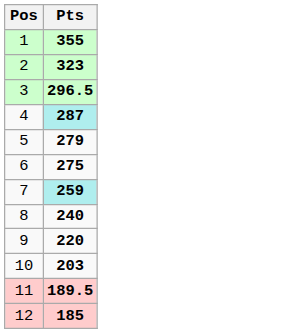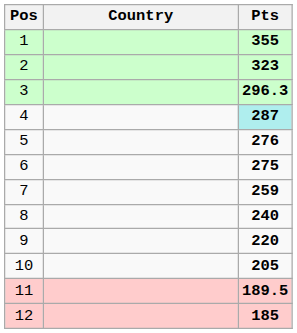+ column: Country
3 | Pts: 296.5 -> 296.3
5 | Pts: 279 -> 276
7 | Pts: paleturquoise background -> no background
10 | Pts: 203 -> 205
